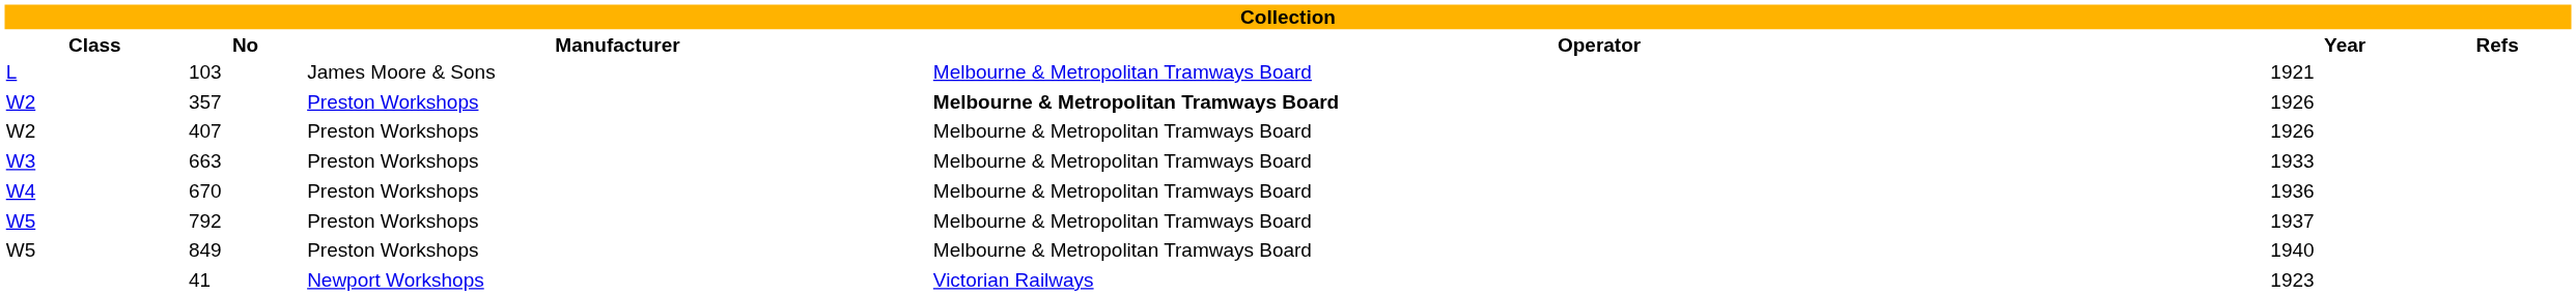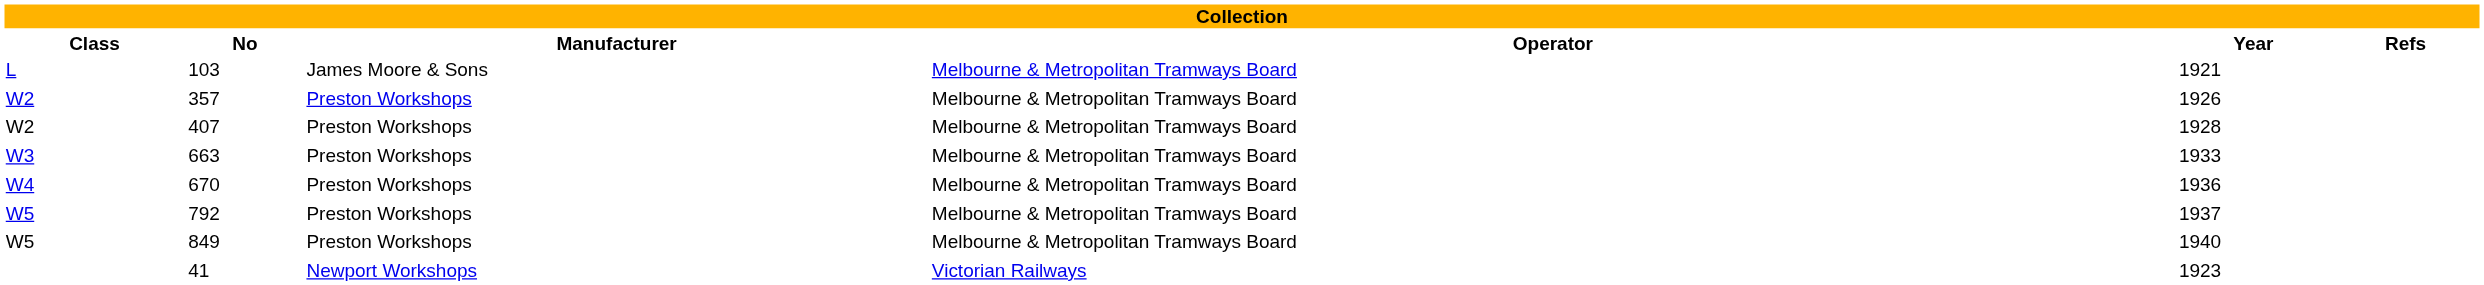357 | Operator: bold -> normal
407 | Year: 1926 -> 1928
